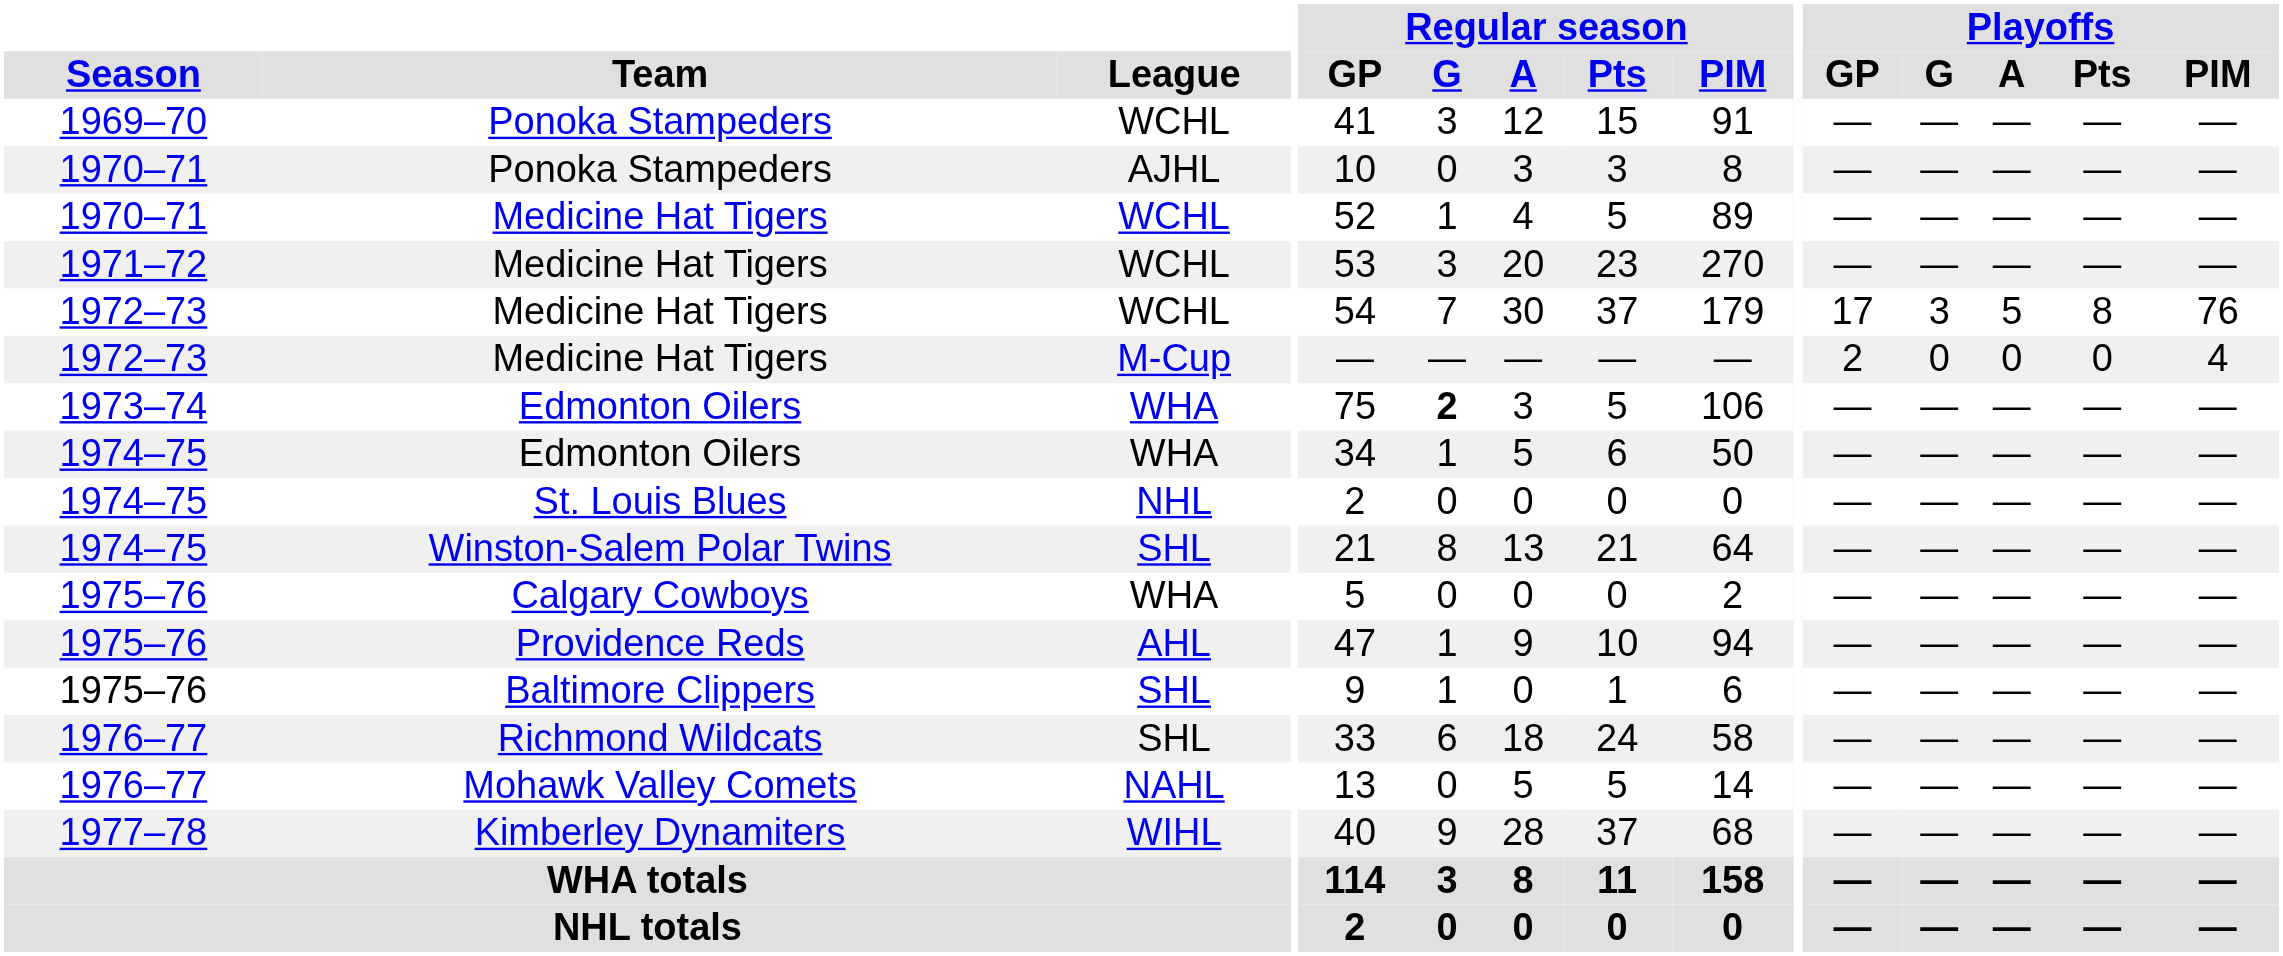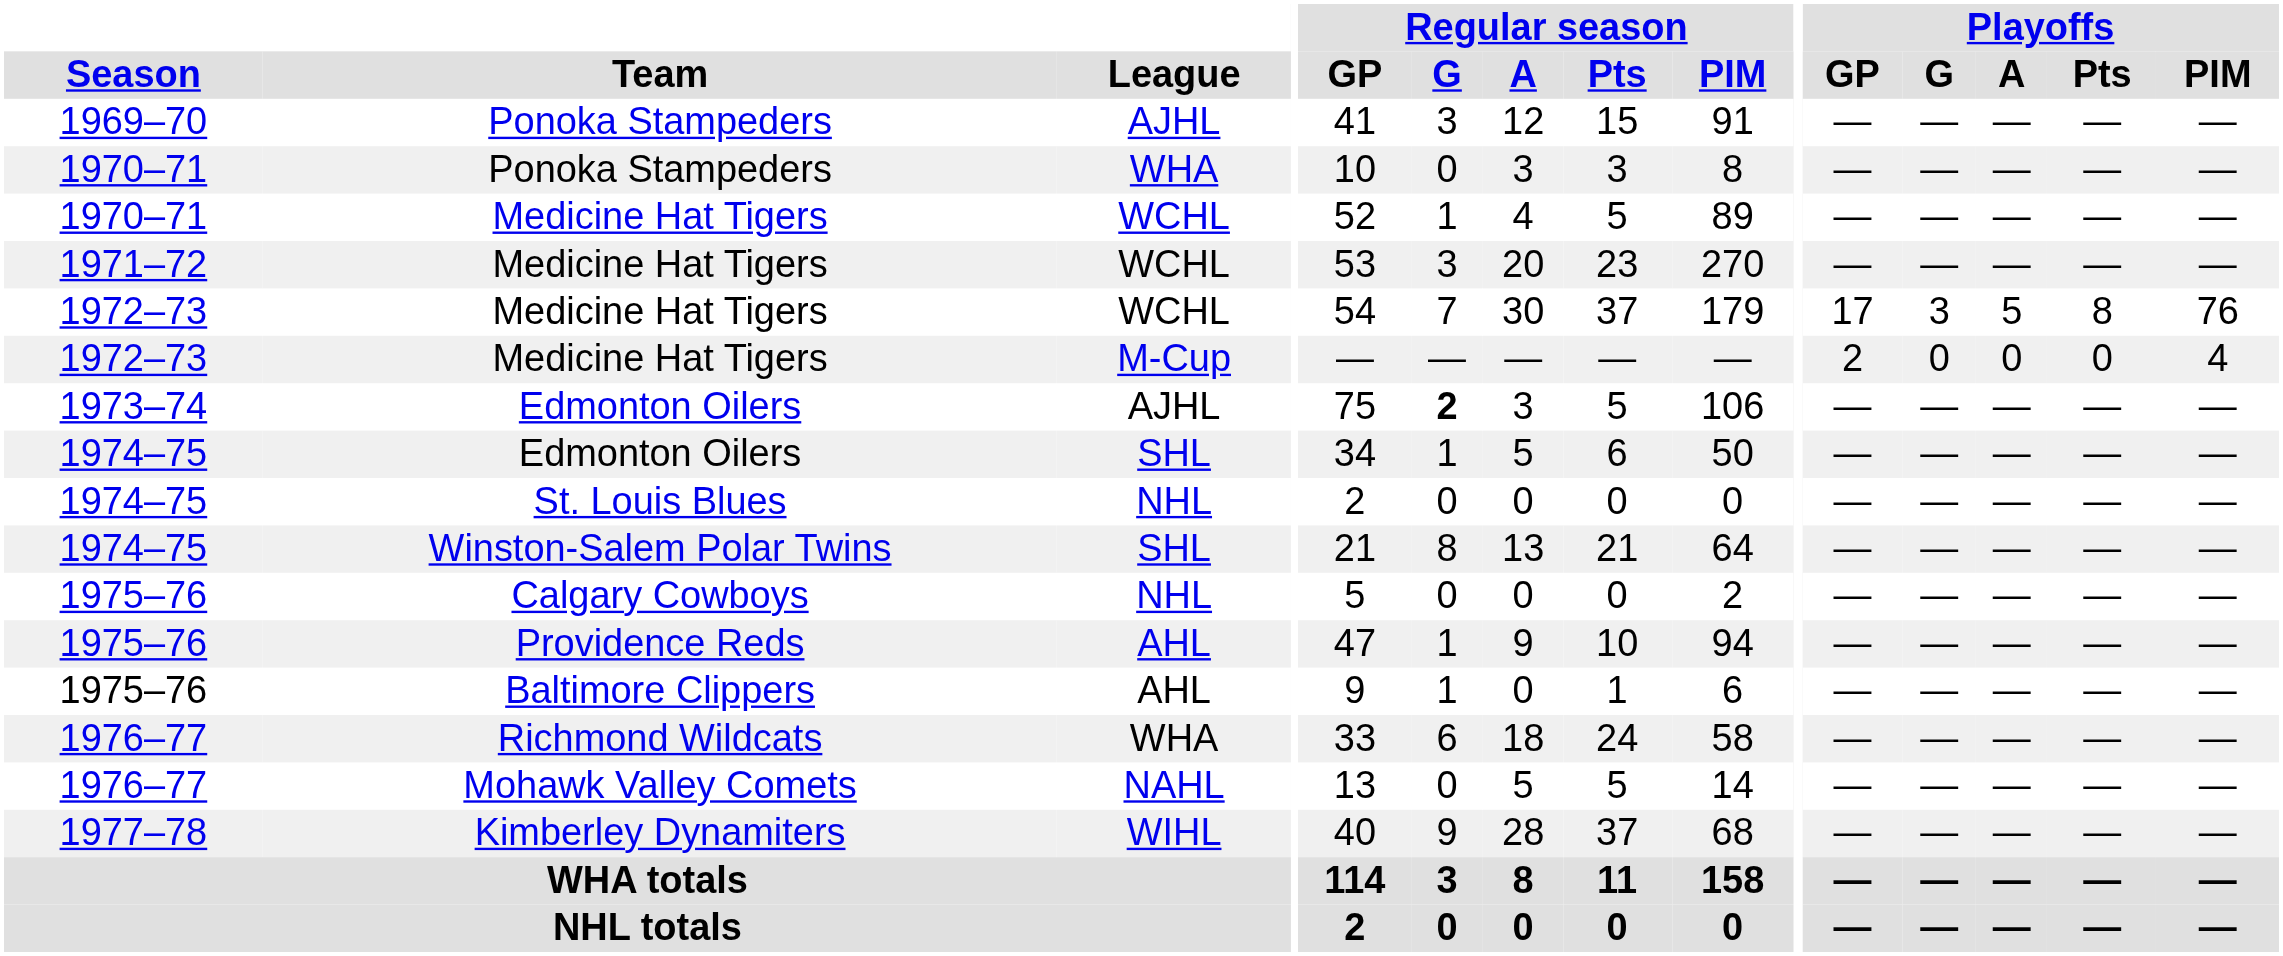1969–70 / Ponoka Stampeders | League: WCHL -> AJHL
1970–71 / Ponoka Stampeders | League: AJHL -> WHA
1973–74 / Edmonton Oilers | League: WHA -> AJHL
1974–75 / Edmonton Oilers | League: WHA -> SHL
Calgary Cowboys | League: WHA -> NHL
Baltimore Clippers | League: SHL -> AHL
Richmond Wildcats | League: SHL -> WHA
